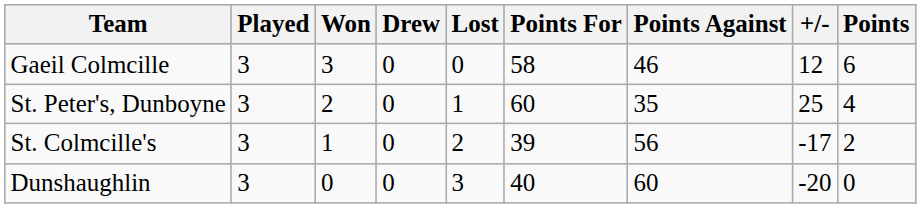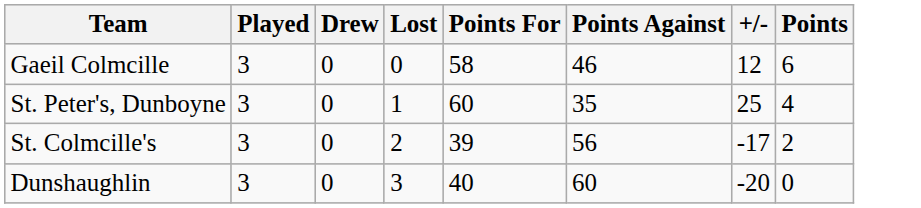- column: Won | 3 | 2 | 1 | 0
